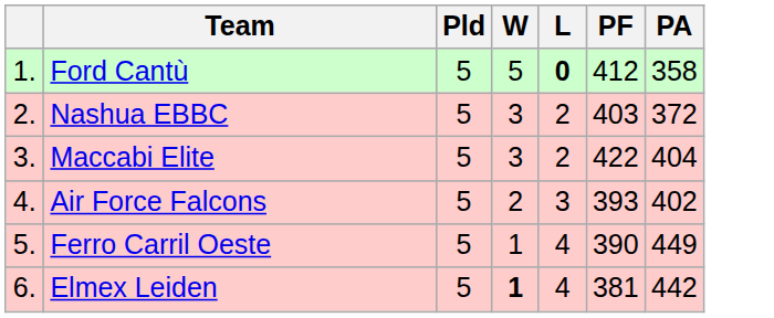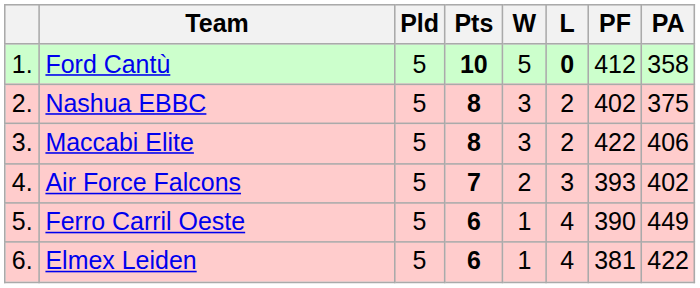+ column: Pts | 10 | 8 | 8 | 7 | 6 | 6
Nashua EBBC | PF: 403 -> 402
Nashua EBBC | PA: 372 -> 375
Maccabi Elite | PA: 404 -> 406
Elmex Leiden | W: bold -> normal
Elmex Leiden | PA: 442 -> 422
